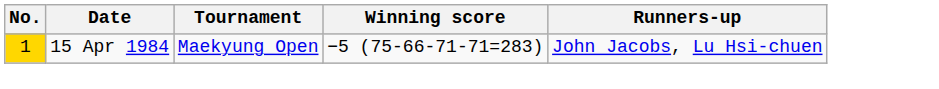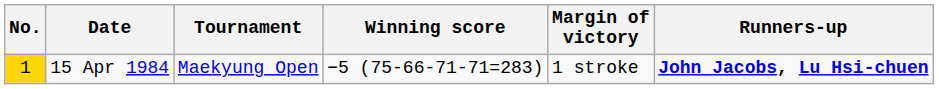+ column: Margin of victory | 1 stroke
15 Apr 1984 | Runners-up: normal -> bold
